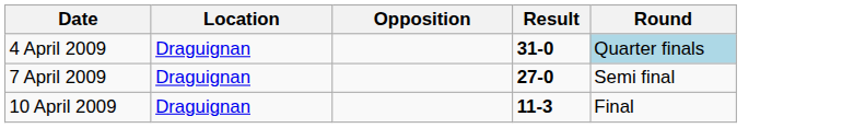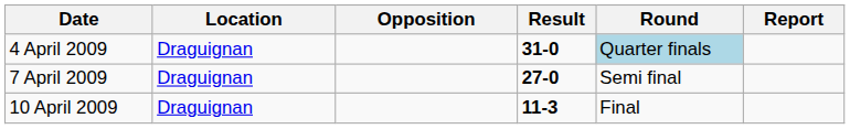+ column: Report
